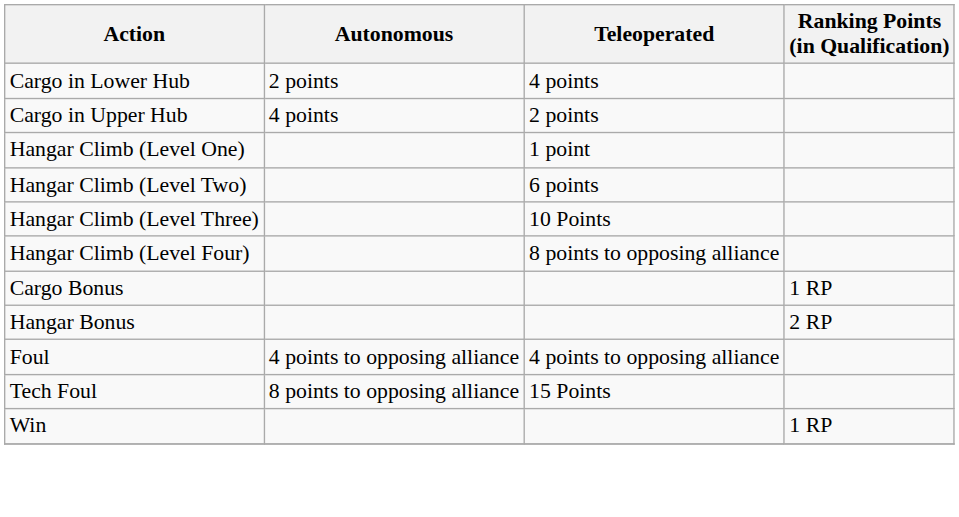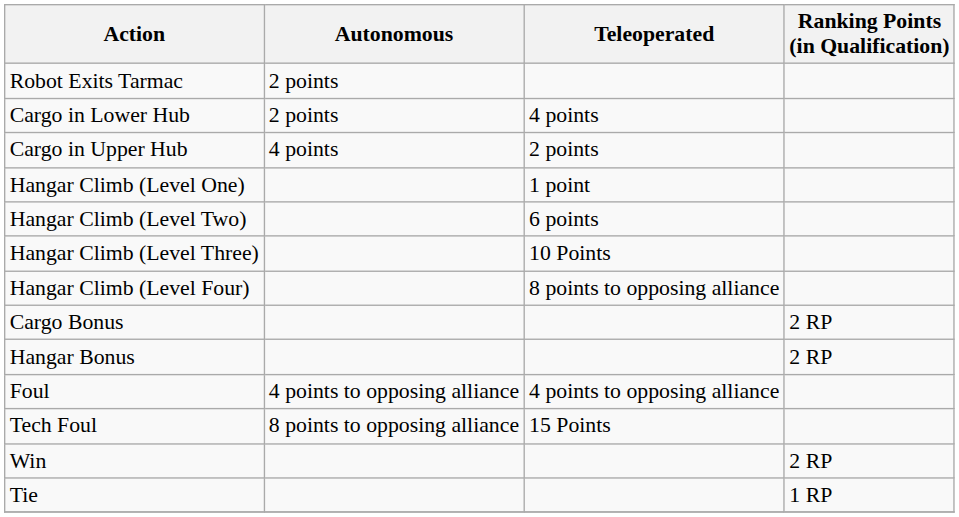+ row: Robot Exits Tarmac | 2 points
Cargo Bonus | Ranking Points (in Qualification): 1 RP -> 2 RP
Win | Ranking Points (in Qualification): 1 RP -> 2 RP
+ row: Tie | 1 RP
